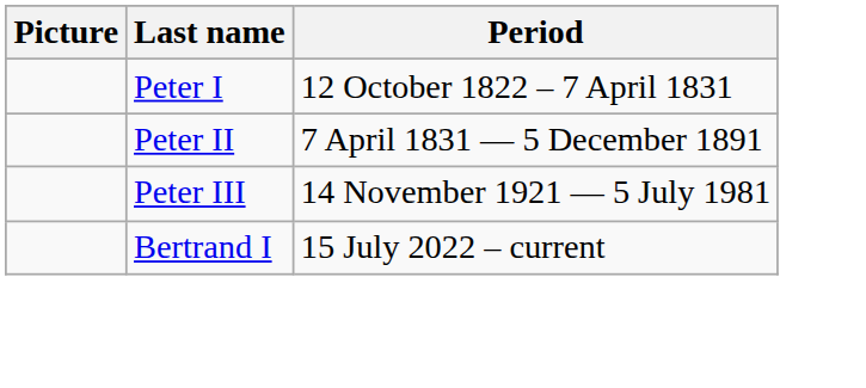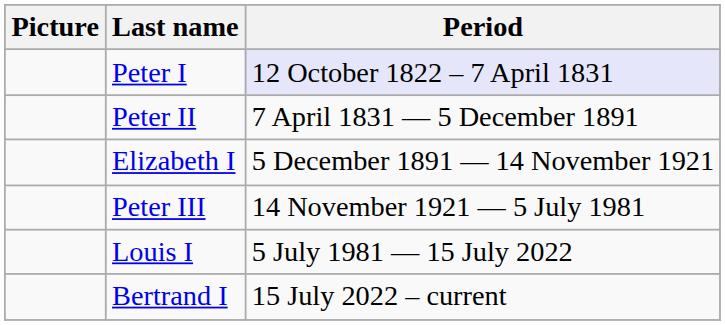Peter I | Period: no background -> lavender background
+ row: Elizabeth I | 5 December 1891 — 14 November 1921
+ row: Louis I | 5 July 1981 — 15 July 2022
